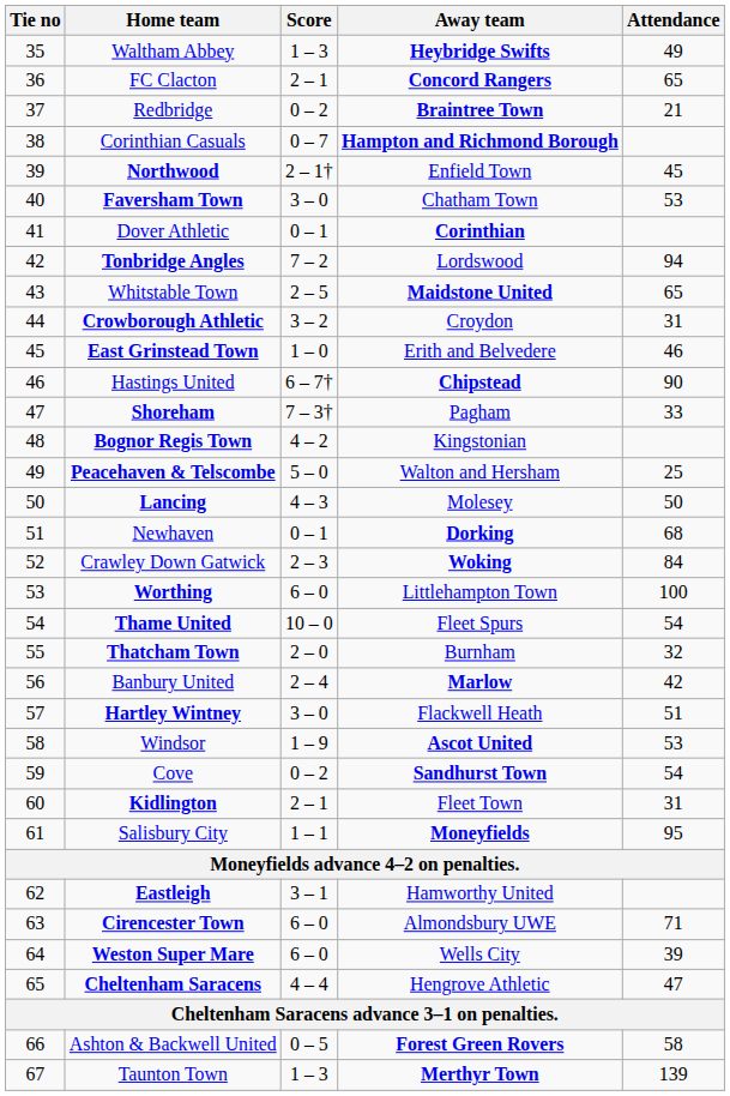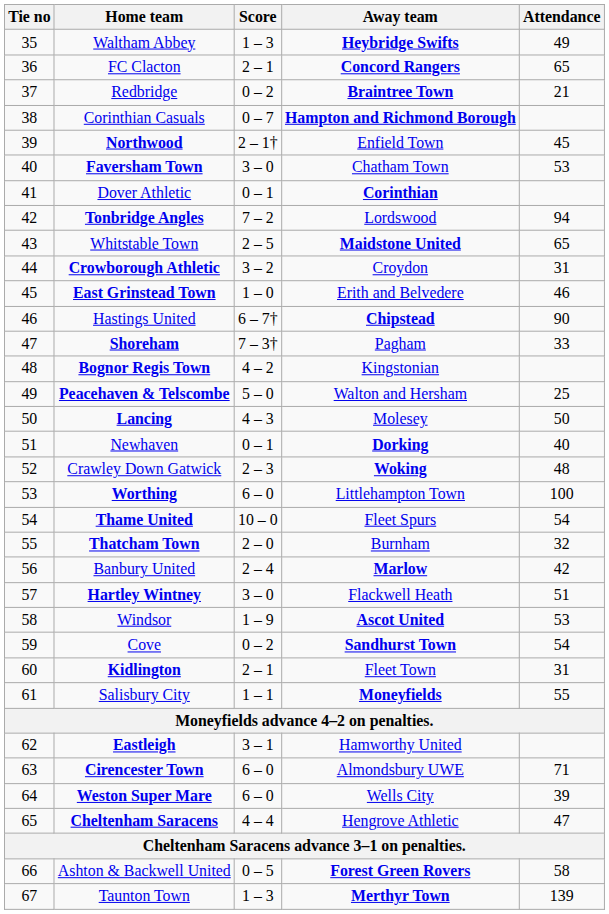Newhaven | Attendance: 68 -> 40
Crawley Down Gatwick | Attendance: 84 -> 48
Salisbury City | Attendance: 95 -> 55
